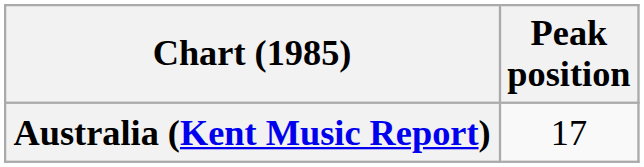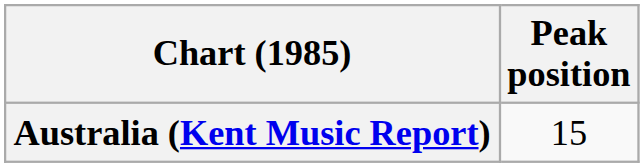Australia (Kent Music Report) | Peak position: 17 -> 15
